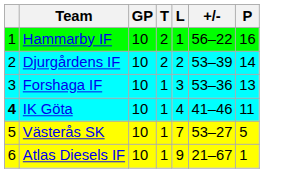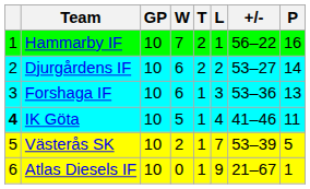+ column: W | 7 | 6 | 6 | 5 | 2 | 0
Djurgårdens IF | +/-: 53–39 -> 53–27
Västerås SK | +/-: 53–27 -> 53–39
